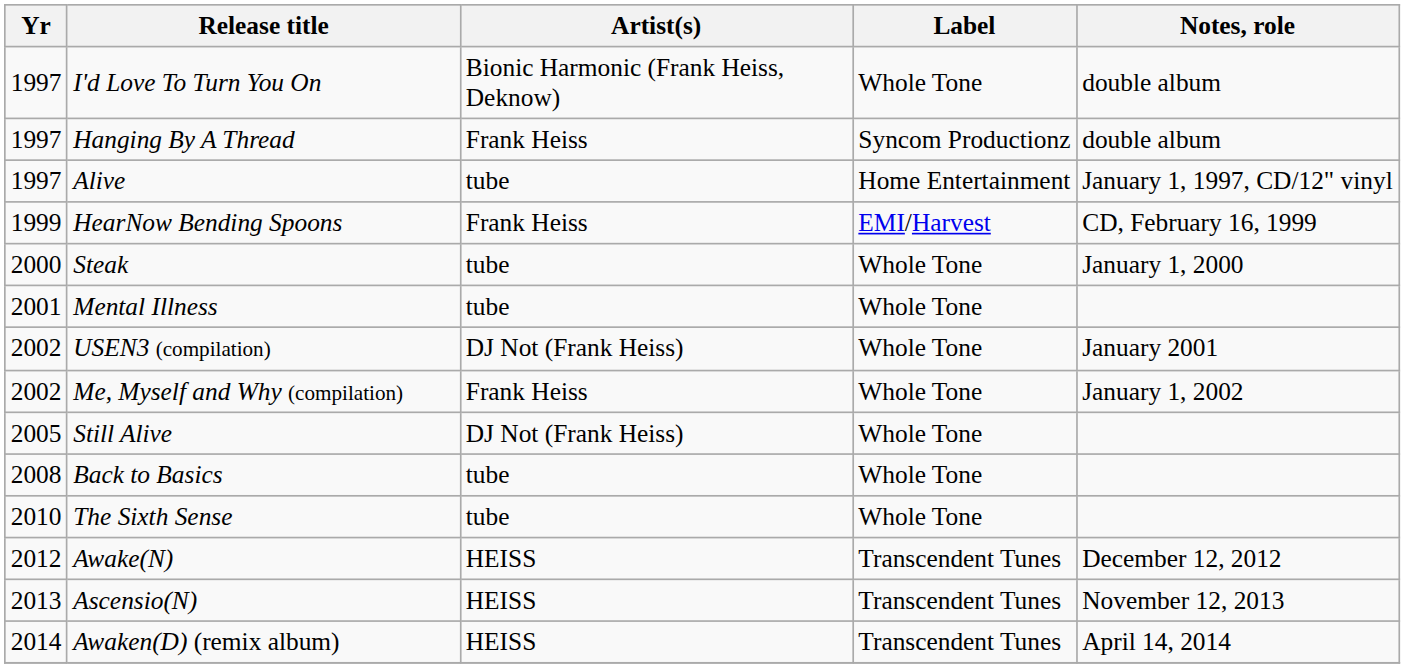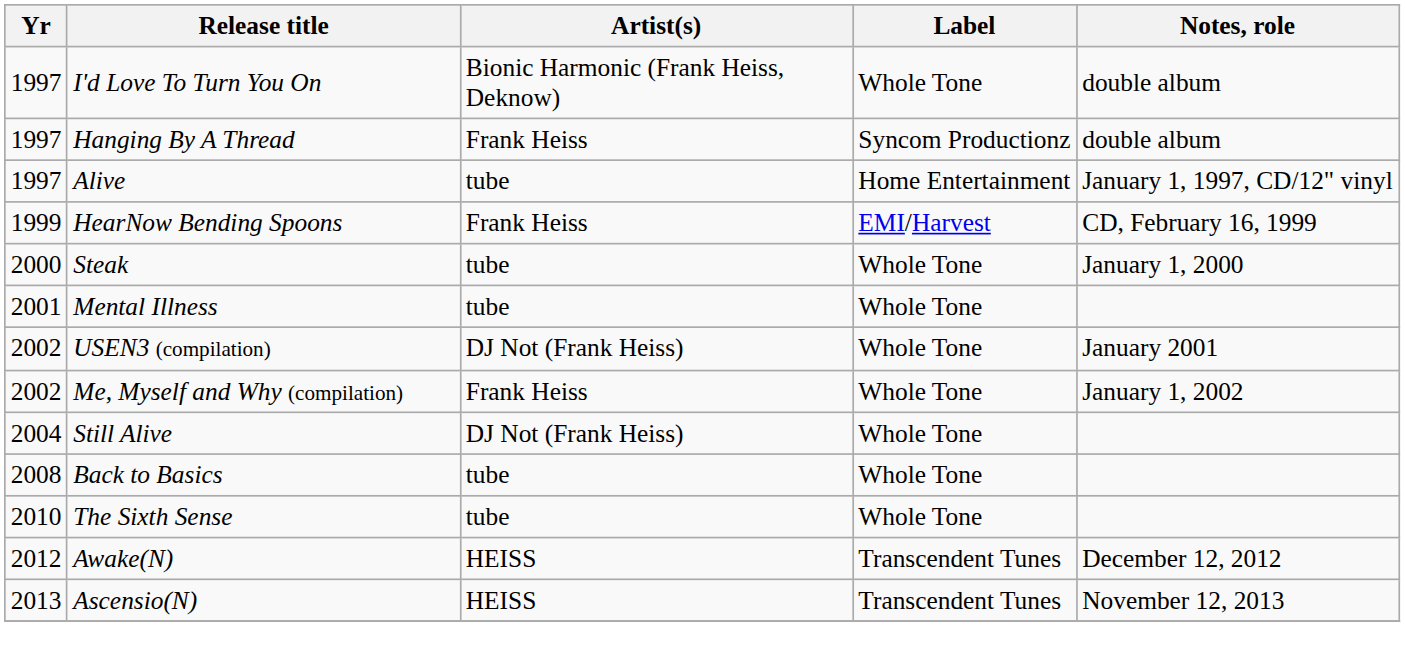Still Alive | Yr: 2005 -> 2004
- row: 2014 | Awaken(D) (remix album) | HEISS | Transcendent Tunes | April 14, 2014
